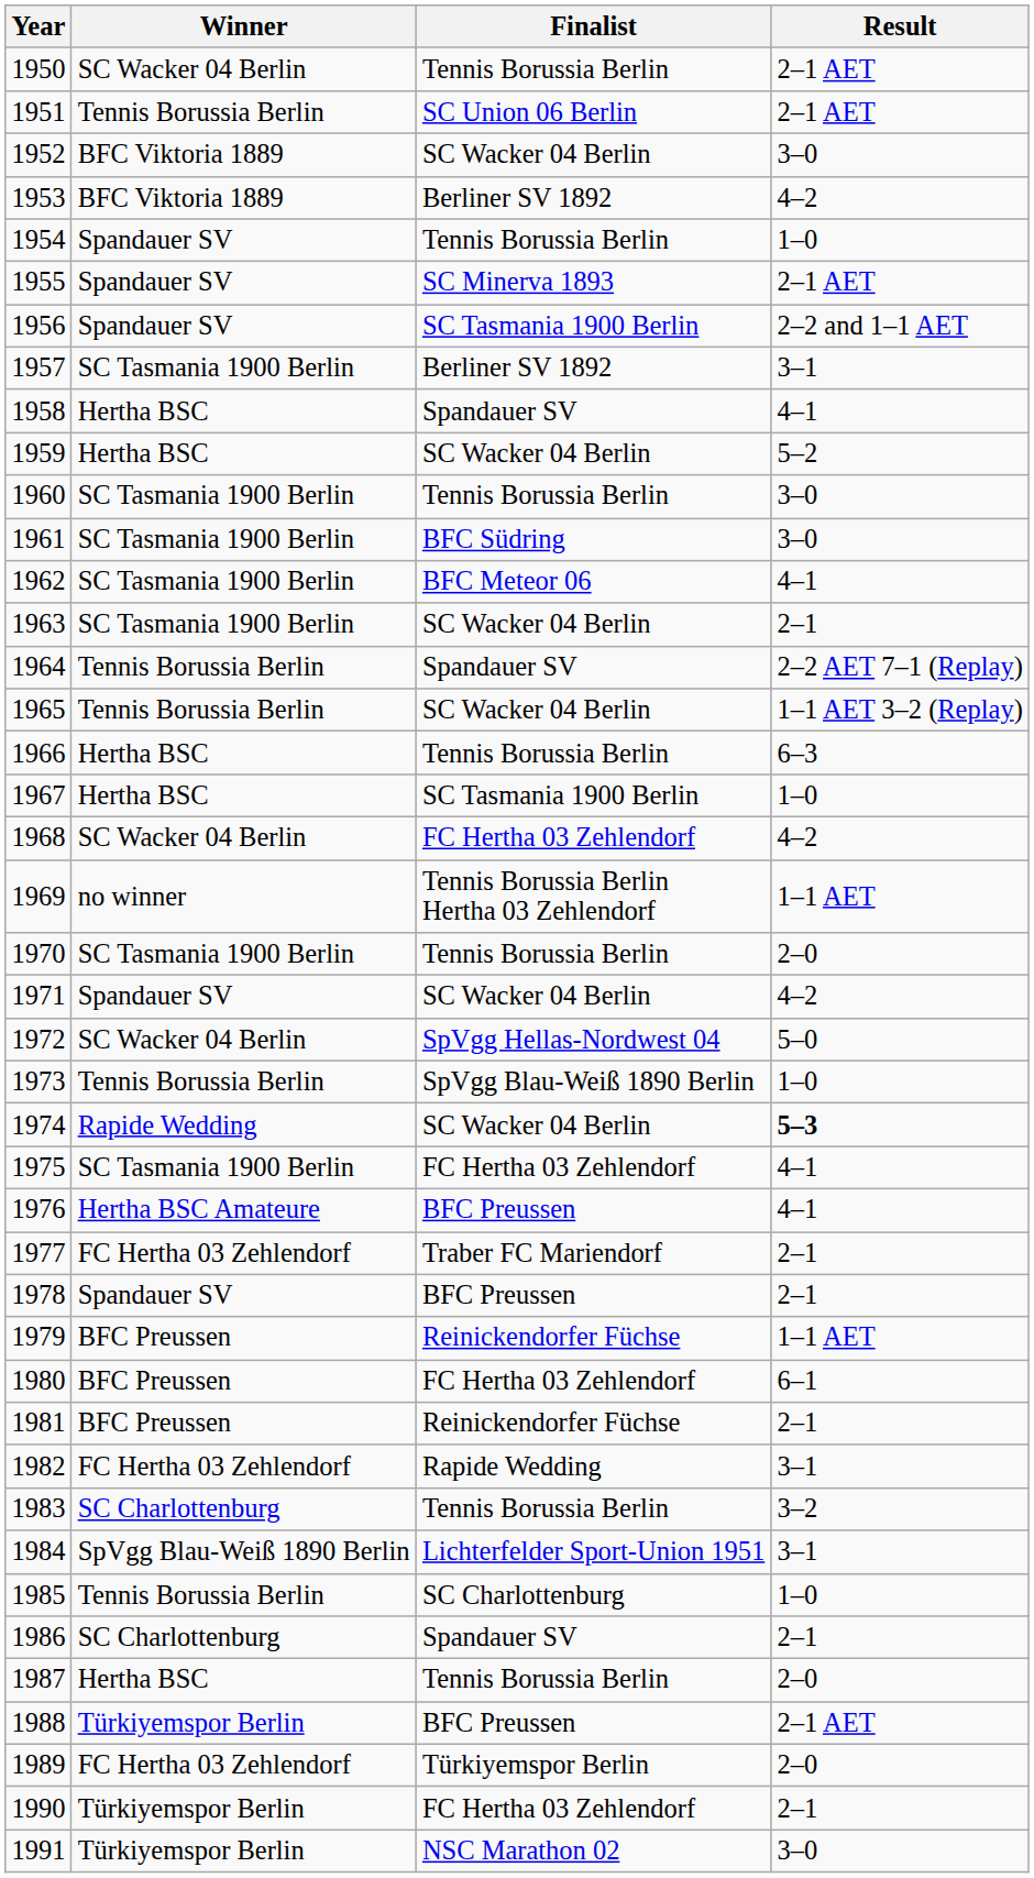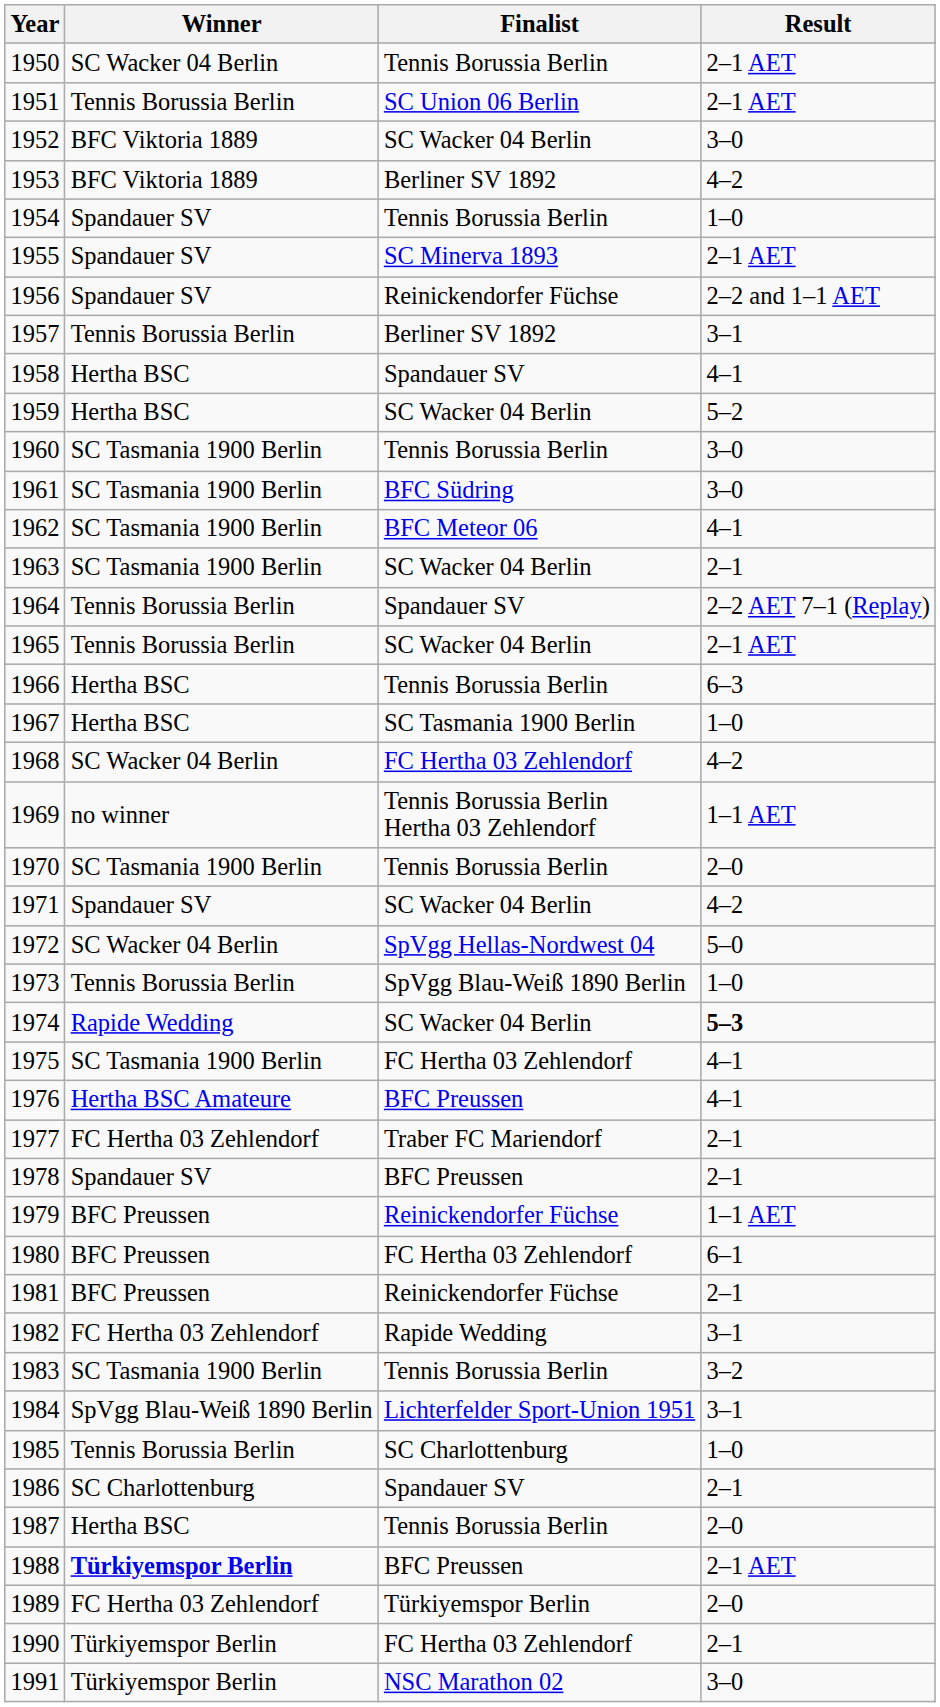1956 | Finalist: SC Tasmania 1900 Berlin -> Reinickendorfer Füchse
1957 | Winner: SC Tasmania 1900 Berlin -> Tennis Borussia Berlin
1965 | Result: 1–1 AET 3–2 (Replay) -> 2–1 AET
1983 | Winner: SC Charlottenburg -> SC Tasmania 1900 Berlin
1988 | Winner: normal -> bold
